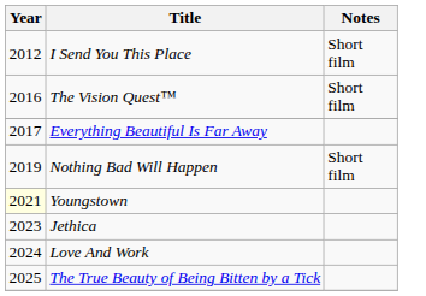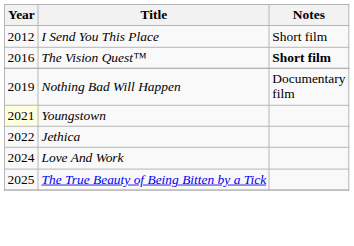The Vision Quest™ | Notes: normal -> bold
- row: 2017 | Everything Beautiful Is Far Away
Nothing Bad Will Happen | Notes: Short film -> Documentary film
Jethica | Year: 2023 -> 2022
